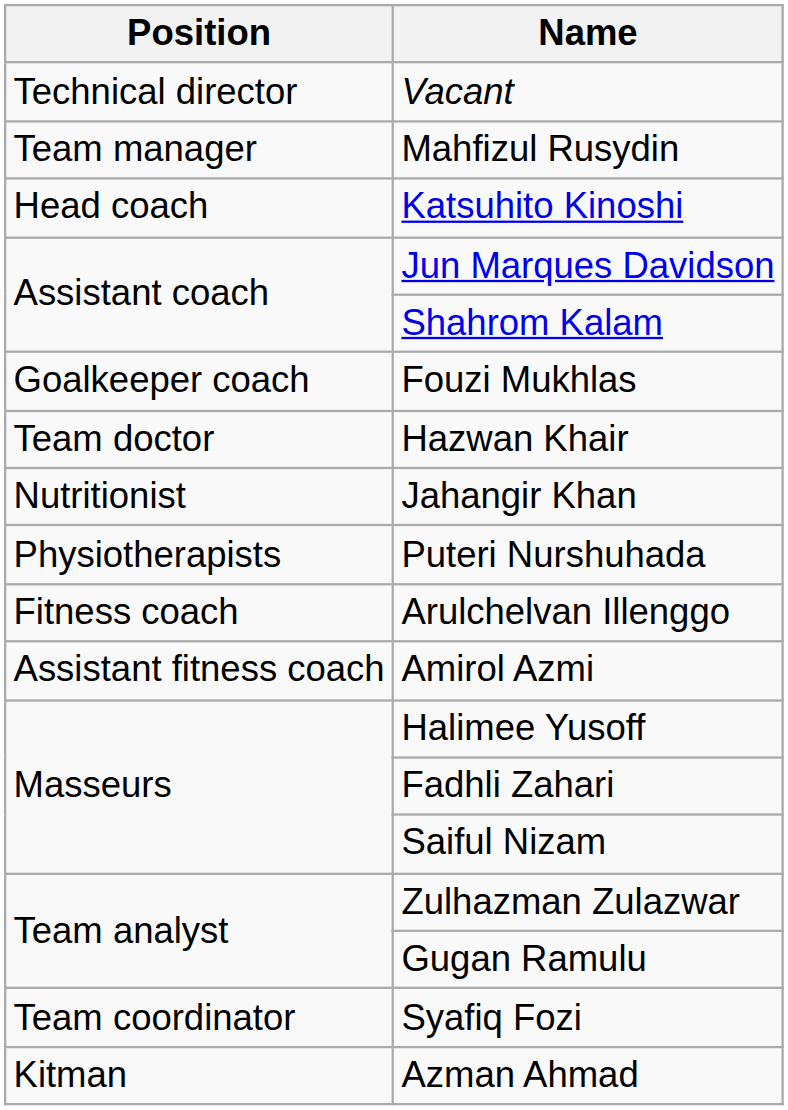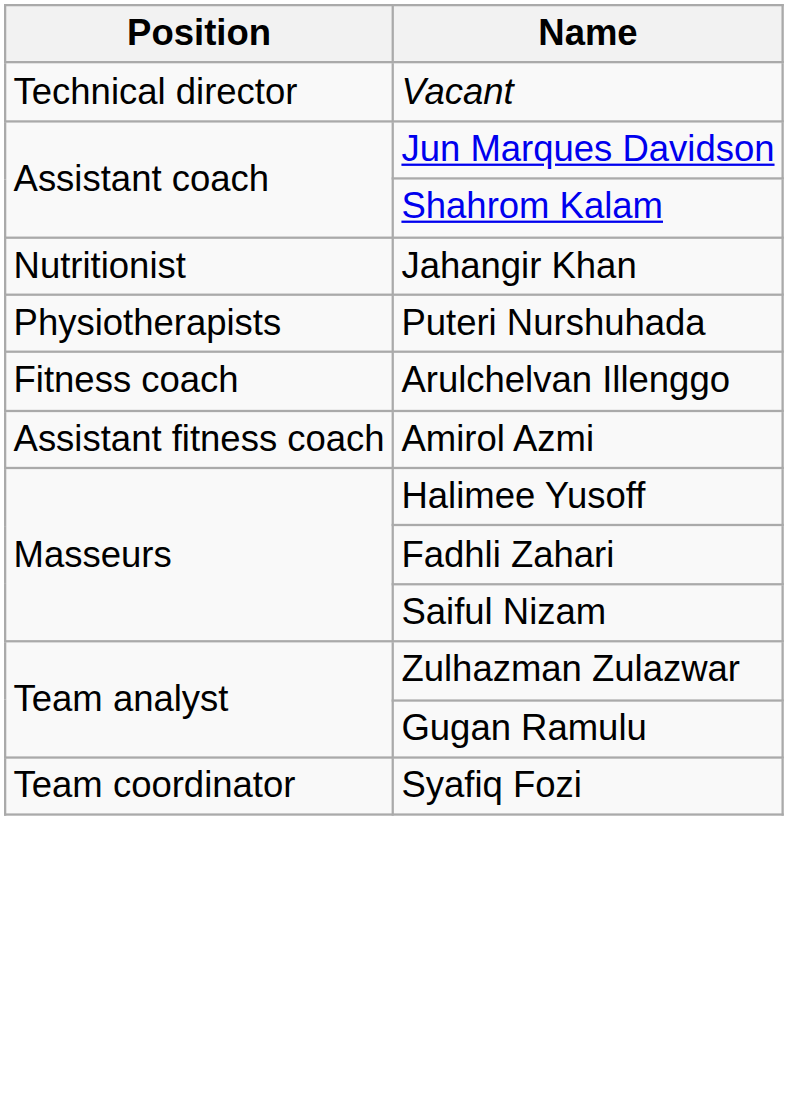- row: Team manager | Mahfizul Rusydin
- row: Head coach | Katsuhito Kinoshi
- row: Goalkeeper coach | Fouzi Mukhlas
- row: Team doctor | Hazwan Khair
- row: Kitman | Azman Ahmad
